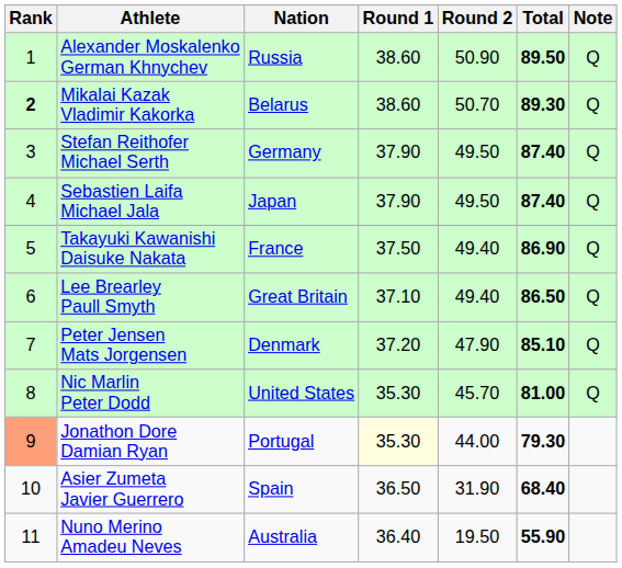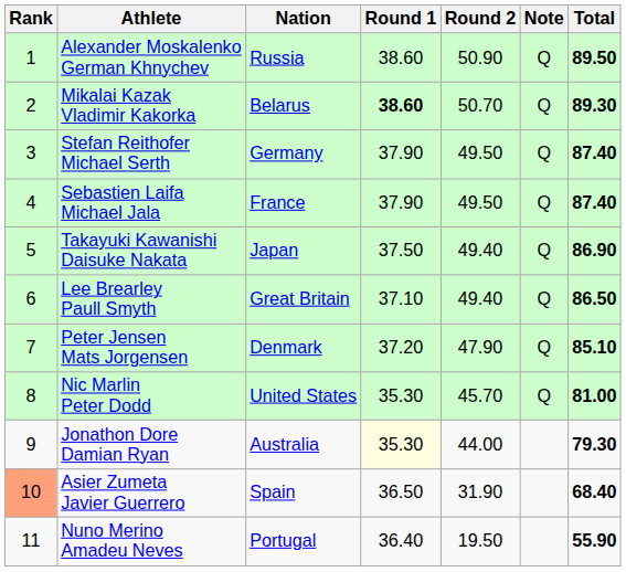columns swapped: Total <-> Note
Mikalai Kazak Vladimir Kakorka | Rank: bold -> normal
Mikalai Kazak Vladimir Kakorka | Round 1: normal -> bold
Sebastien Laifa Michael Jala | Nation: Japan -> France
Takayuki Kawanishi Daisuke Nakata | Nation: France -> Japan
Jonathon Dore Damian Ryan | Rank: lightsalmon background -> no background
Jonathon Dore Damian Ryan | Nation: Portugal -> Australia
Asier Zumeta Javier Guerrero | Rank: no background -> lightsalmon background
Nuno Merino Amadeu Neves | Nation: Australia -> Portugal
